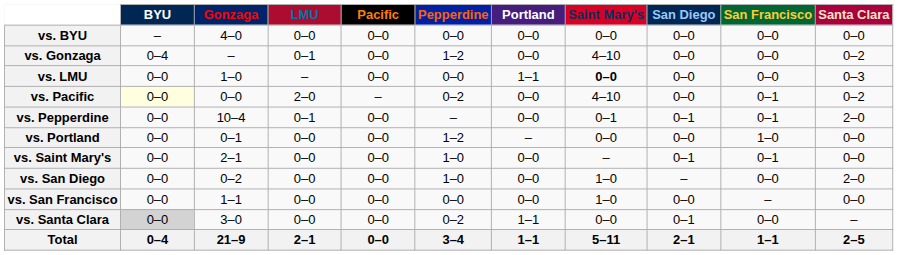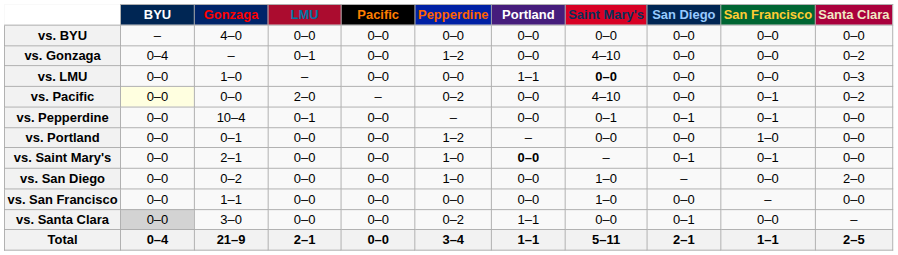vs. Pepperdine | Santa Clara: 2–0 -> 0–0
vs. Saint Mary's | Portland: normal -> bold
